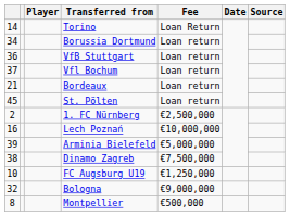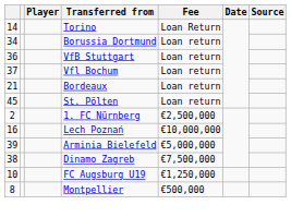- row: 32 | Bologna | €9,000,000
